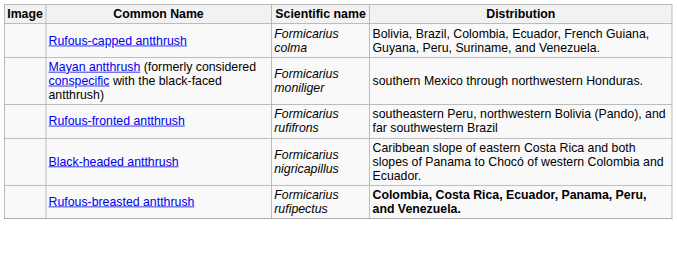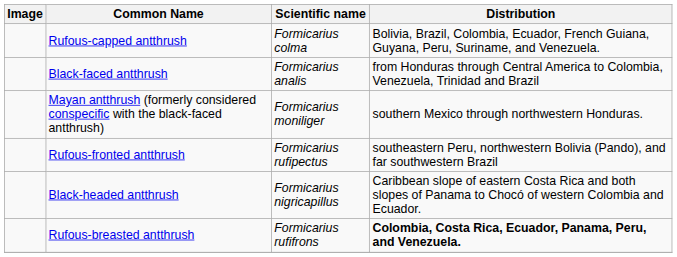+ row: Black-faced antthrush | Formicarius analis | from Honduras through Central America to Colombia, Venezuela, Trinidad and Brazil
Rufous-fronted antthrush | Scientific name: Formicarius rufifrons -> Formicarius rufipectus
Rufous-breasted antthrush | Scientific name: Formicarius rufipectus -> Formicarius rufifrons
